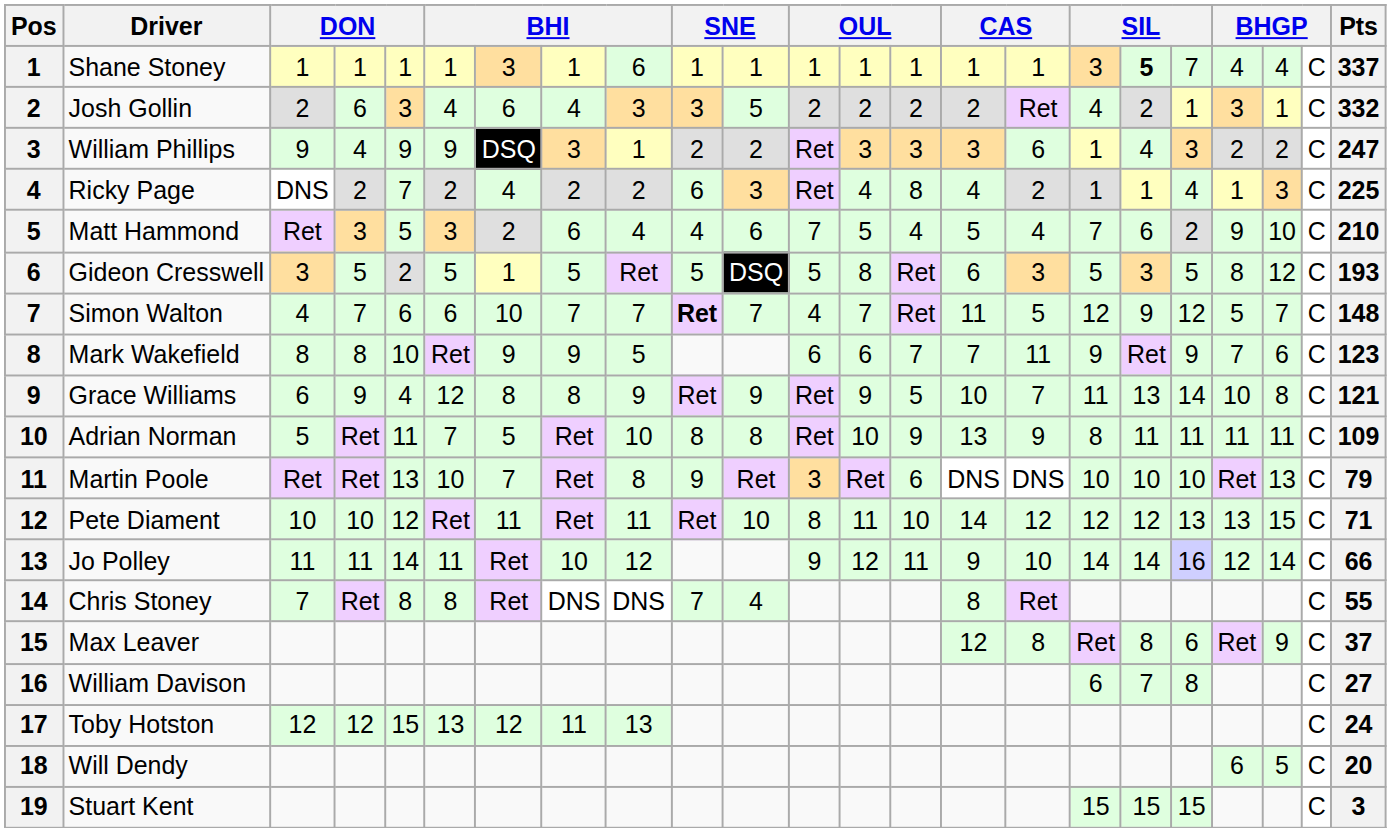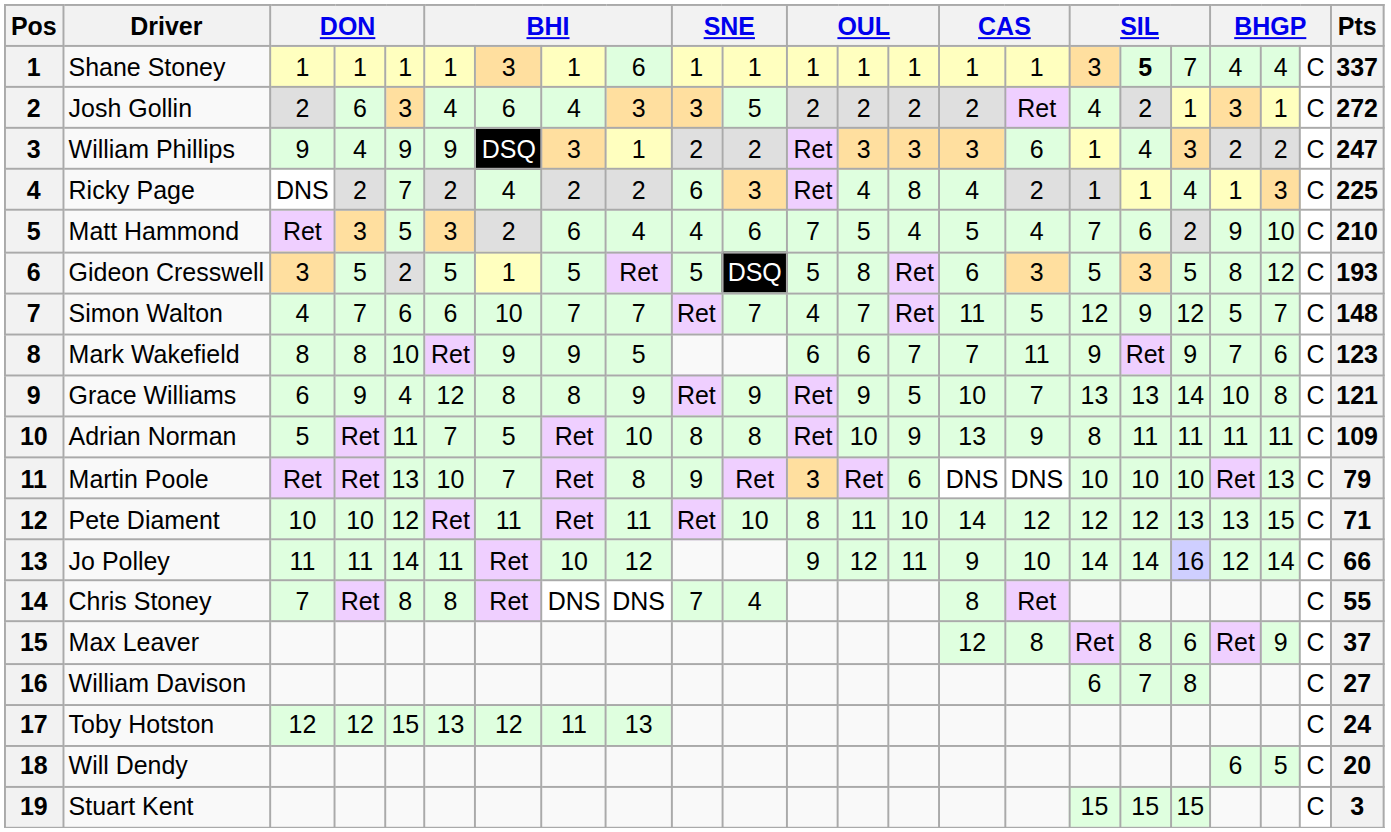Josh Gollin | Pts: 332 -> 272
Simon Walton | column 10: bold -> normal
Grace Williams | column 17: 11 -> 13
